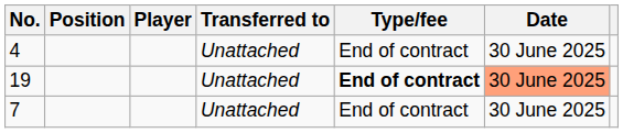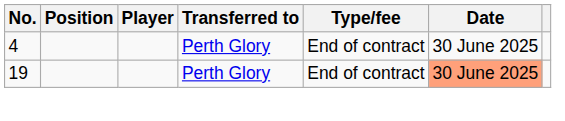4 | Transferred to: Unattached -> Perth Glory
19 | Transferred to: Unattached -> Perth Glory
19 | Type/fee: bold -> normal
- row: 7 | Unattached | End of contract | 30 June 2025
